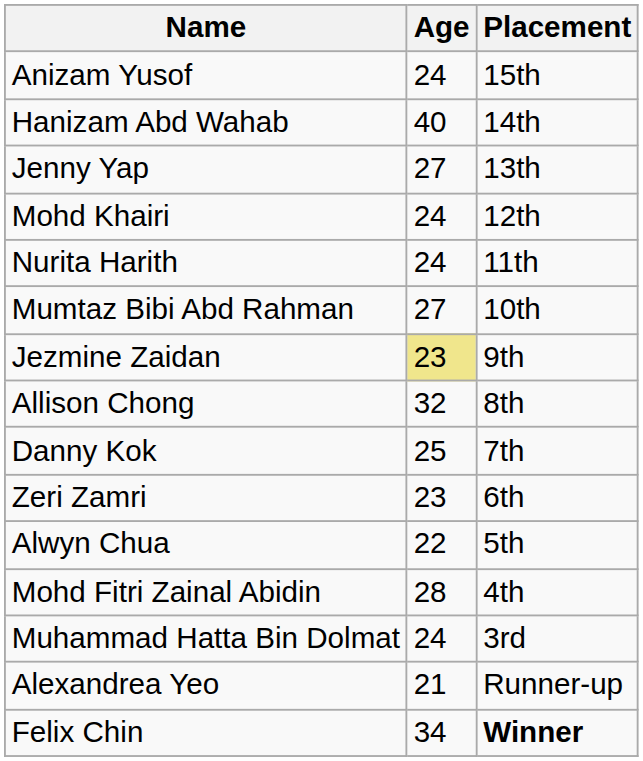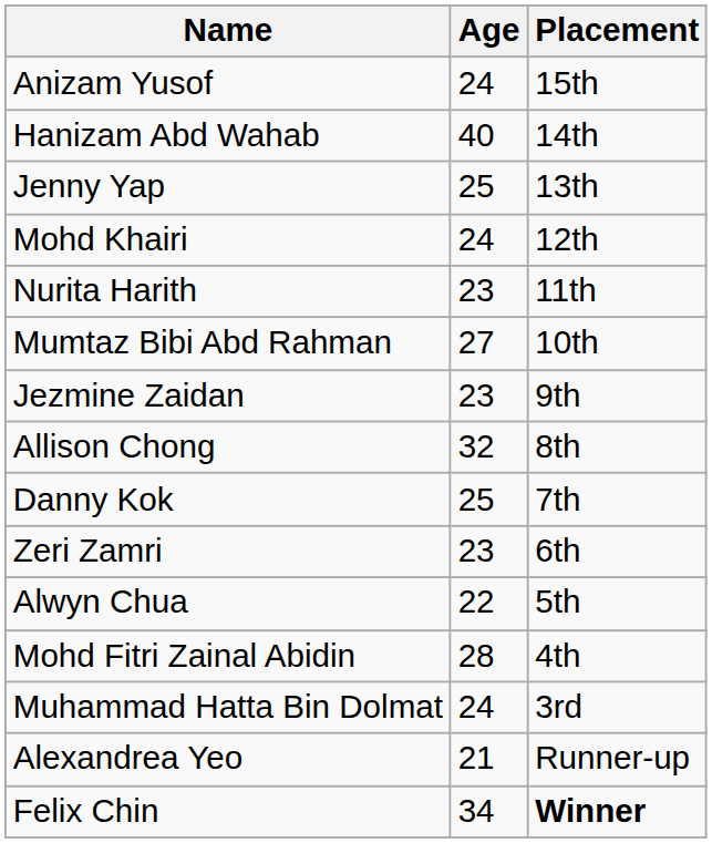Jenny Yap | Age: 27 -> 25
Nurita Harith | Age: 24 -> 23
Jezmine Zaidan | Age: khaki background -> no background
